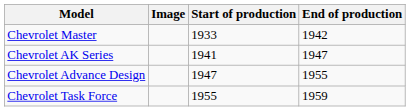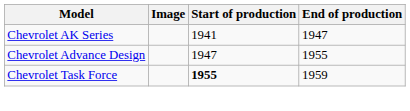- row: Chevrolet Master | 1933 | 1942
Chevrolet Task Force | Start of production: normal -> bold
